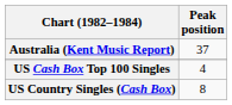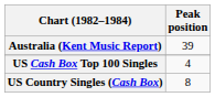Australia (Kent Music Report) | Peak position: 37 -> 39
